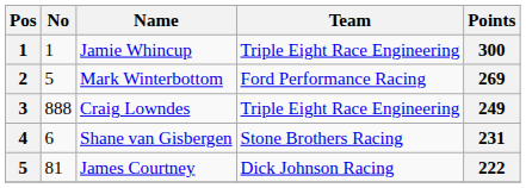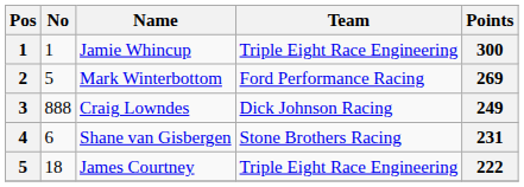Craig Lowndes | Team: Triple Eight Race Engineering -> Dick Johnson Racing
James Courtney | No: 81 -> 18
James Courtney | Team: Dick Johnson Racing -> Triple Eight Race Engineering
